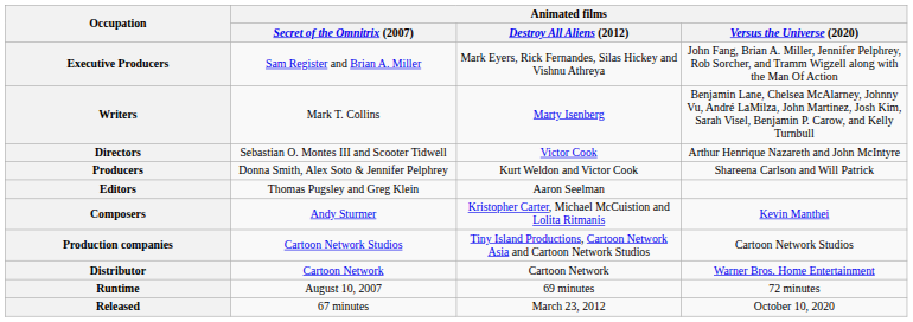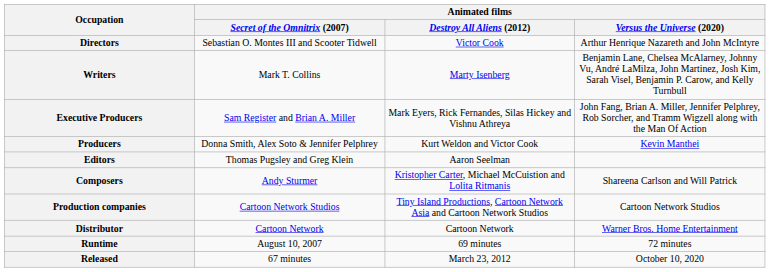rows swapped: Directors <-> Executive Producers
Producers | Animated films / Versus the Universe (2020): Shareena Carlson and Will Patrick -> Kevin Manthei
Composers | Animated films / Versus the Universe (2020): Kevin Manthei -> Shareena Carlson and Will Patrick
